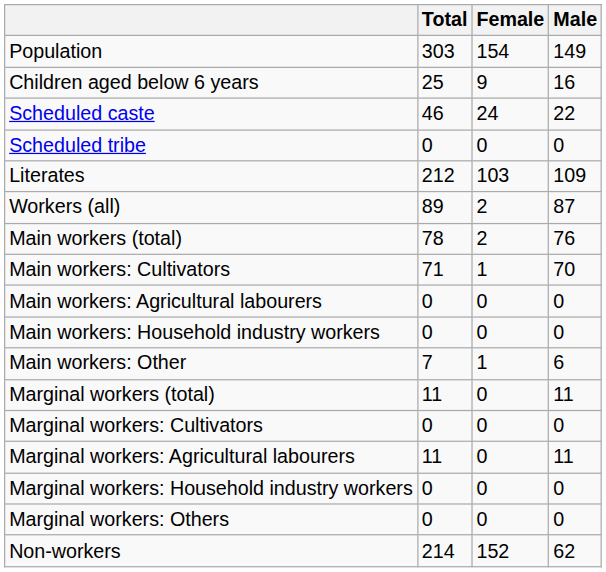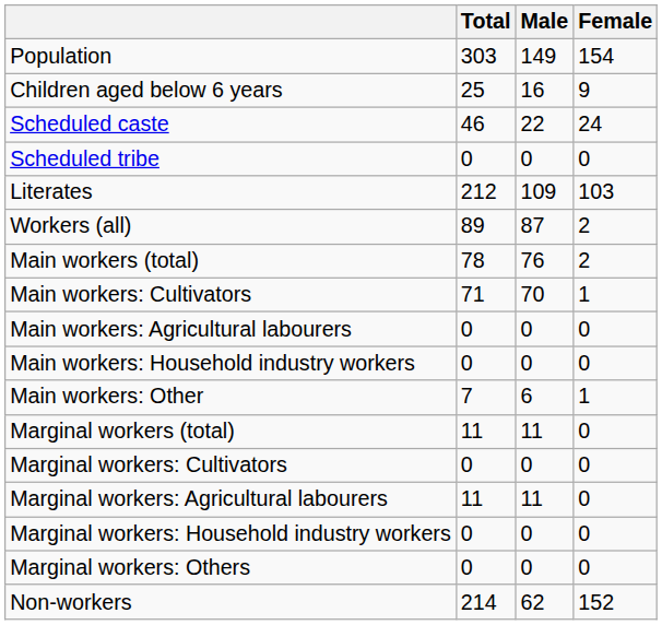columns swapped: Male <-> Female
